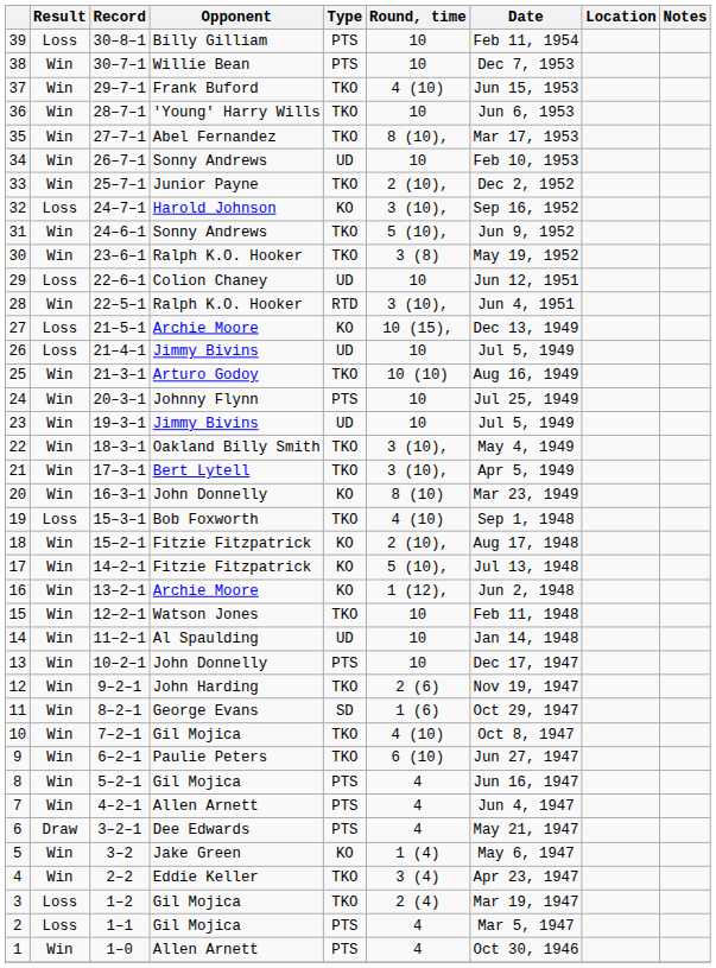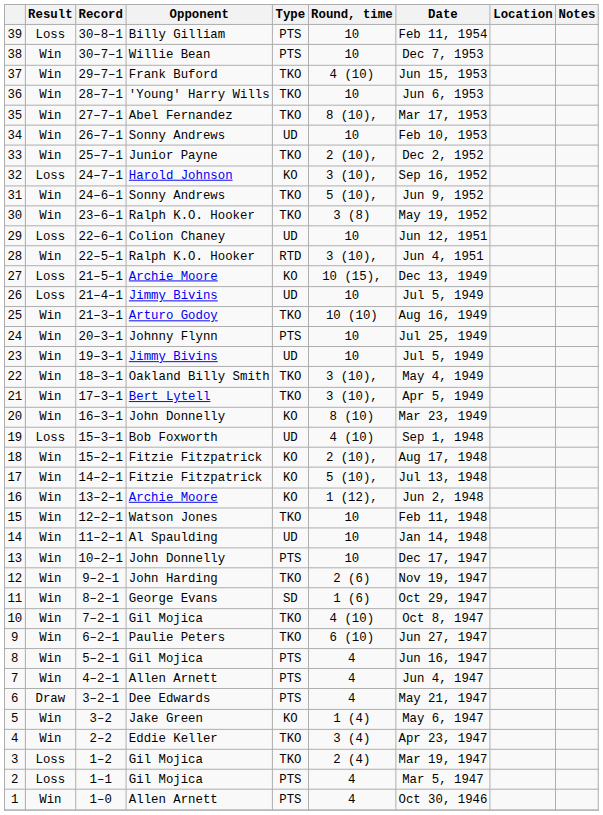19 | Type: TKO -> UD
